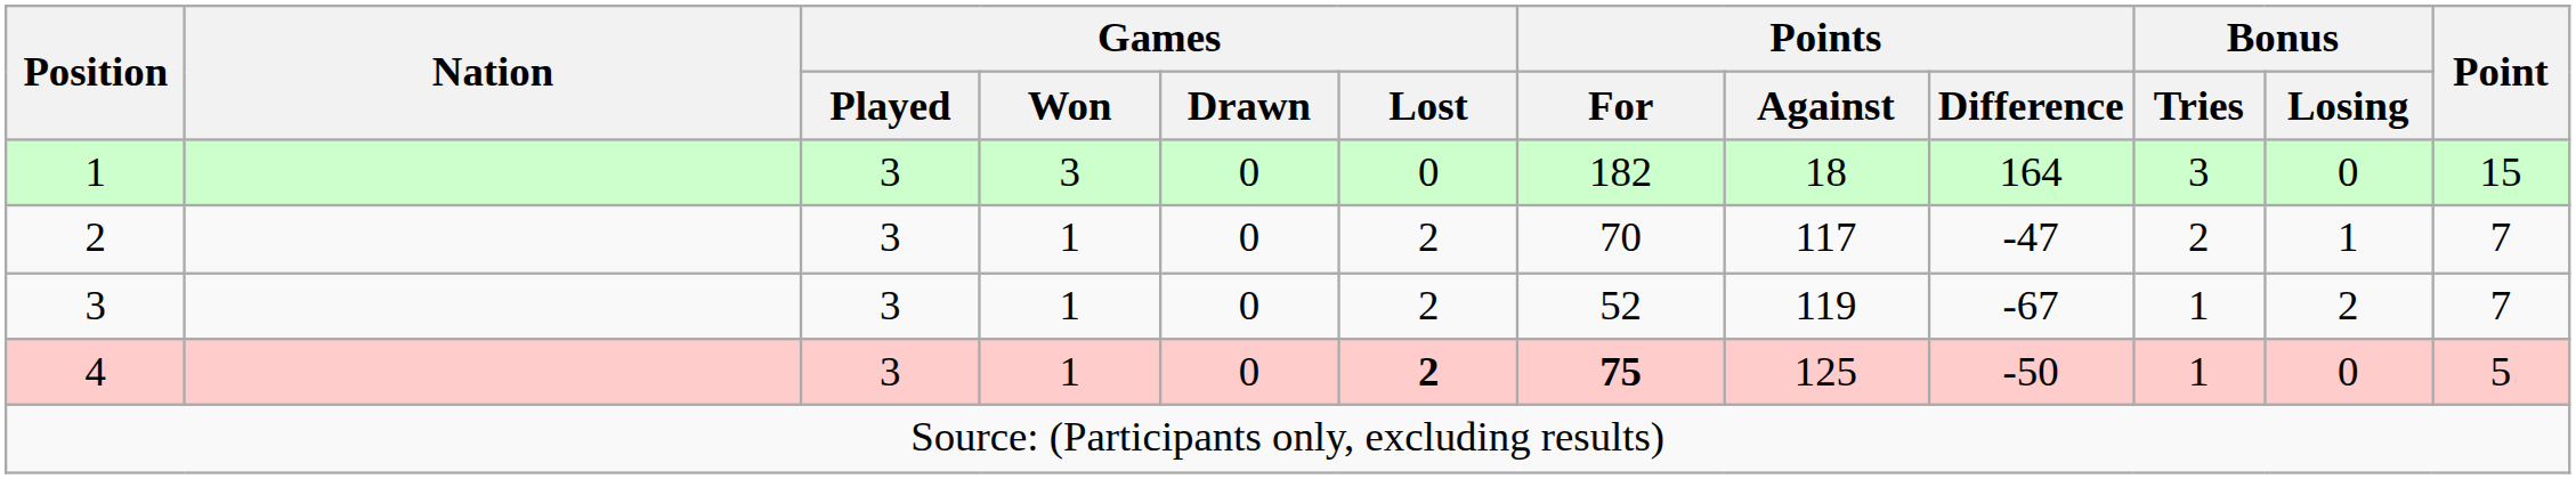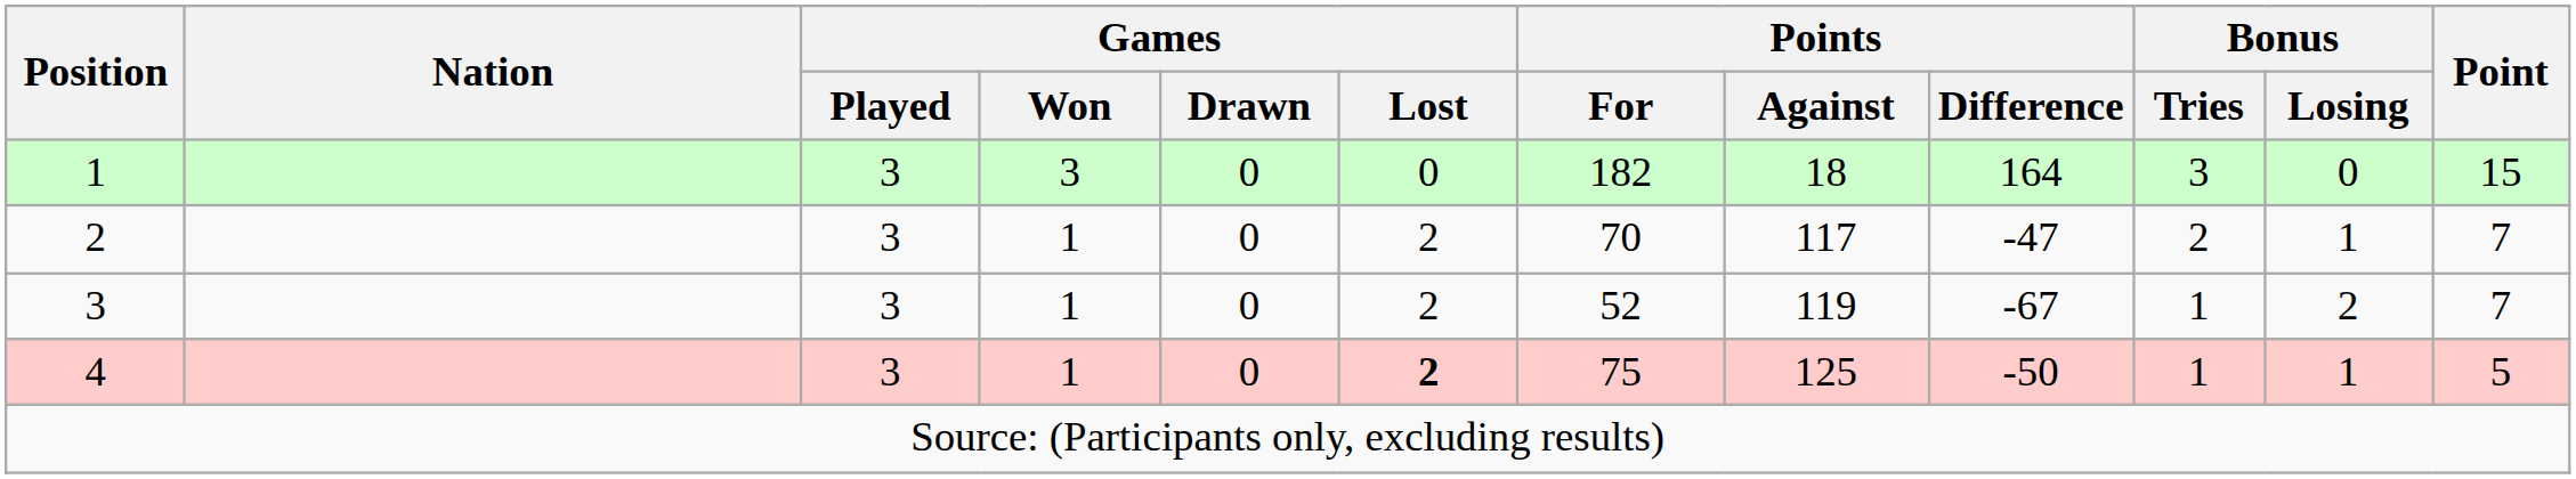4 | Points / For: bold -> normal
4 | Bonus / Losing: 0 -> 1
